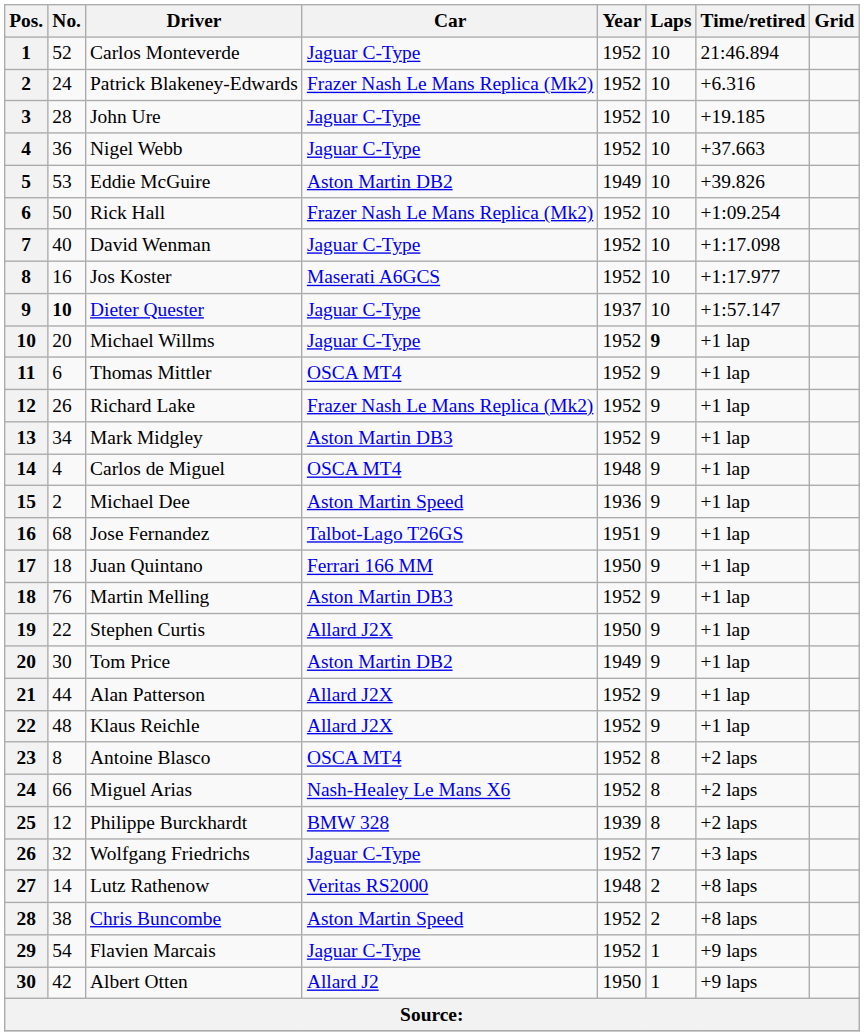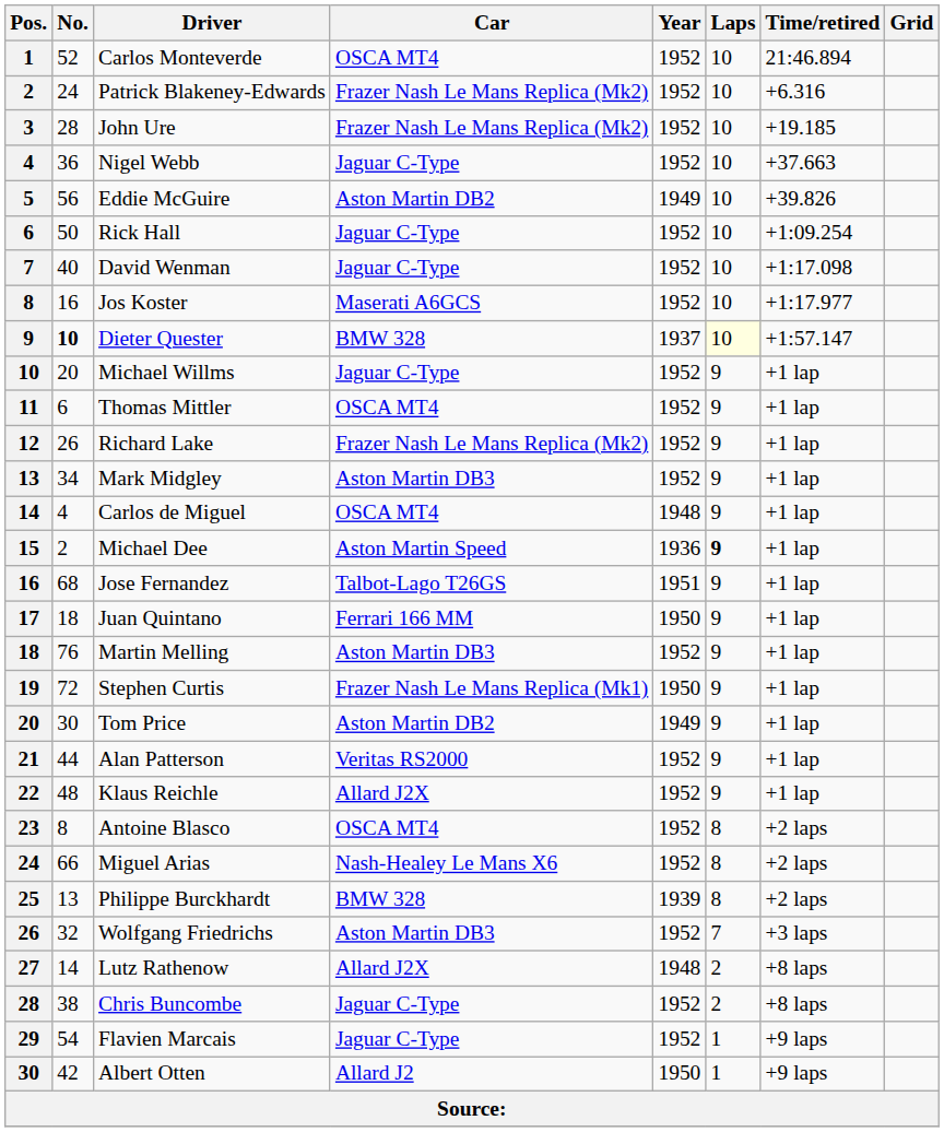Carlos Monteverde | Car: Jaguar C-Type -> OSCA MT4
John Ure | Car: Jaguar C-Type -> Frazer Nash Le Mans Replica (Mk2)
Eddie McGuire | No.: 53 -> 56
Rick Hall | Car: Frazer Nash Le Mans Replica (Mk2) -> Jaguar C-Type
Dieter Quester | Car: Jaguar C-Type -> BMW 328
Dieter Quester | Laps: no background -> lightyellow background
Michael Willms | Laps: bold -> normal
Michael Dee | Laps: normal -> bold
Stephen Curtis | No.: 22 -> 72
Stephen Curtis | Car: Allard J2X -> Frazer Nash Le Mans Replica (Mk1)
Alan Patterson | Car: Allard J2X -> Veritas RS2000
Philippe Burckhardt | No.: 12 -> 13
Wolfgang Friedrichs | Car: Jaguar C-Type -> Aston Martin DB3
Lutz Rathenow | Car: Veritas RS2000 -> Allard J2X
Chris Buncombe | Car: Aston Martin Speed -> Jaguar C-Type
